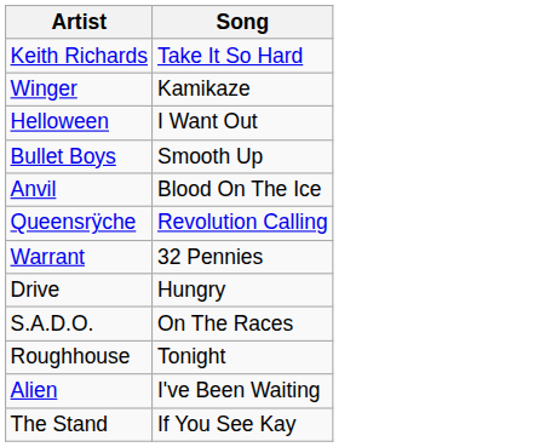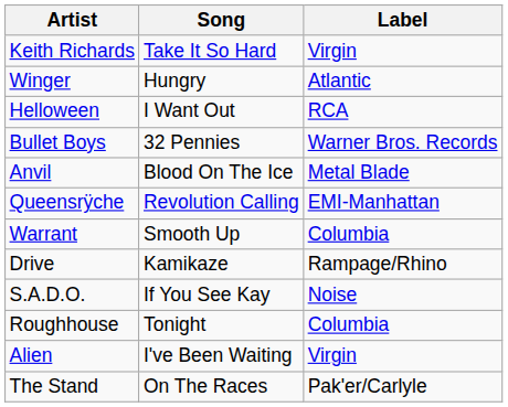+ column: Label | Virgin | Atlantic | RCA | Warner Bros. Records | Metal Blade | EMI-Manhattan | Columbia | Rampage/Rhino | Noise | Columbia | Virgin | Pak'er/Carlyle
Winger | Song: Kamikaze -> Hungry
Bullet Boys | Song: Smooth Up -> 32 Pennies
Warrant | Song: 32 Pennies -> Smooth Up
Drive | Song: Hungry -> Kamikaze
S.A.D.O. | Song: On The Races -> If You See Kay
The Stand | Song: If You See Kay -> On The Races
